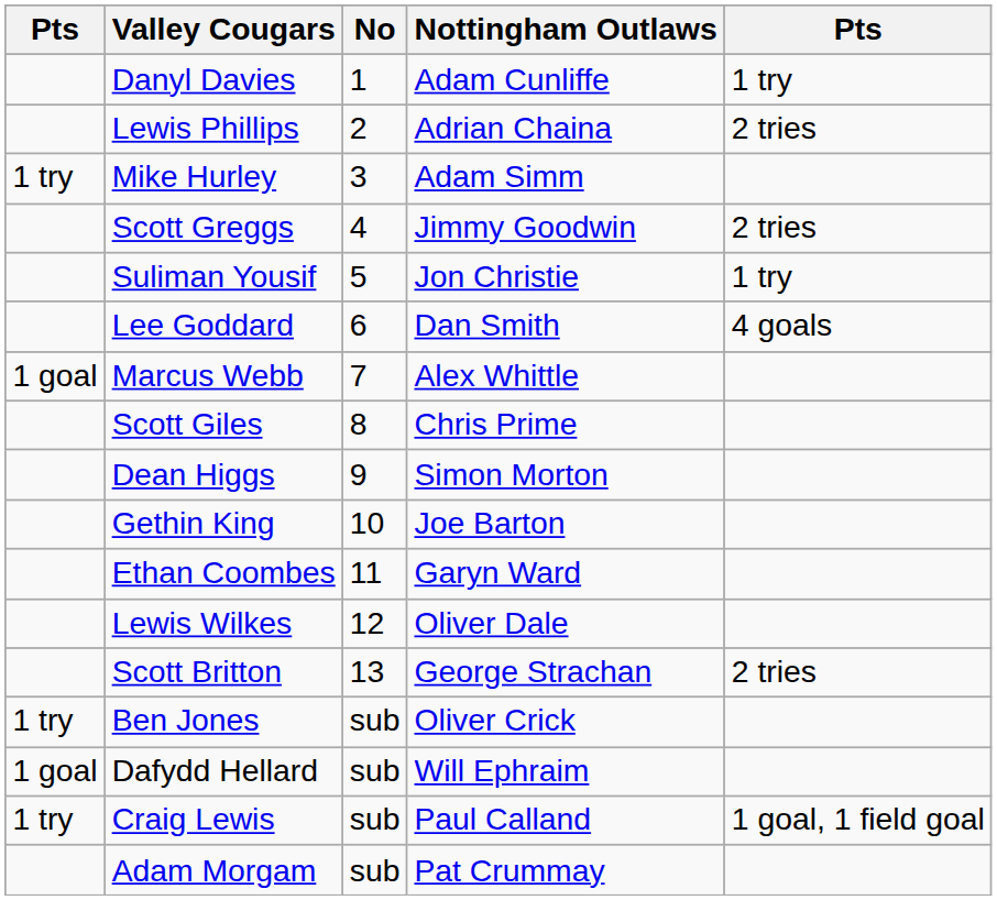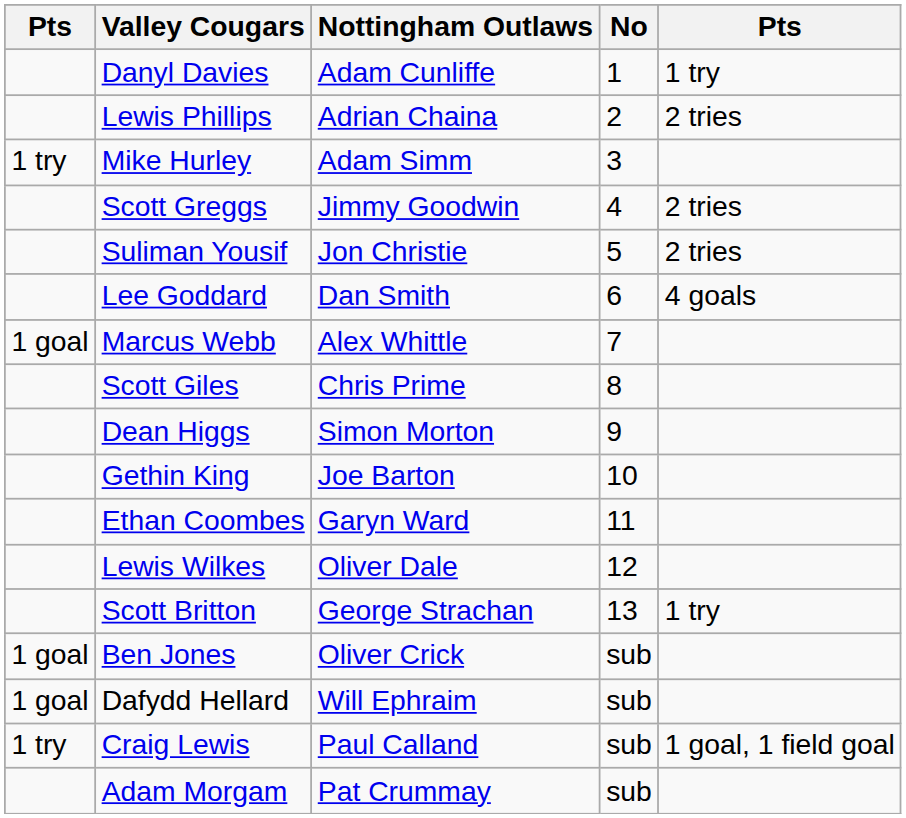columns swapped: No <-> Nottingham Outlaws
Suliman Yousif | column 5: 1 try -> 2 tries
Scott Britton | column 5: 2 tries -> 1 try
Ben Jones | column 1: 1 try -> 1 goal
